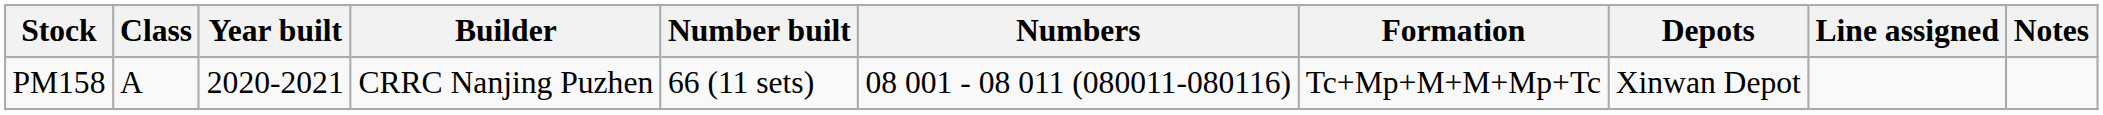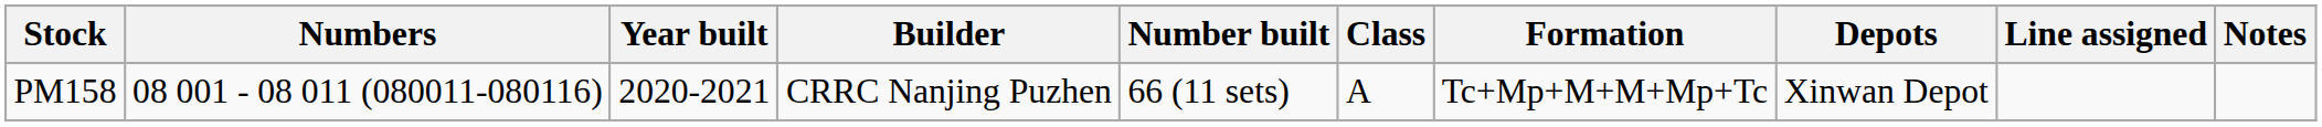columns swapped: Class <-> Numbers
